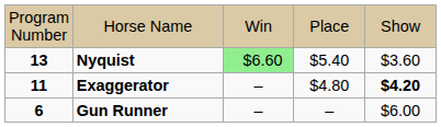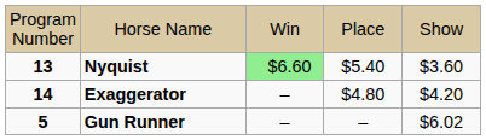Exaggerator | column 1: 11 -> 14
Exaggerator | column 5: bold -> normal
Gun Runner | column 1: 6 -> 5
Gun Runner | column 5: $6.00 -> $6.02
